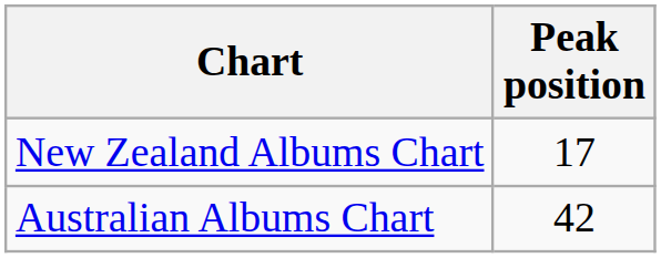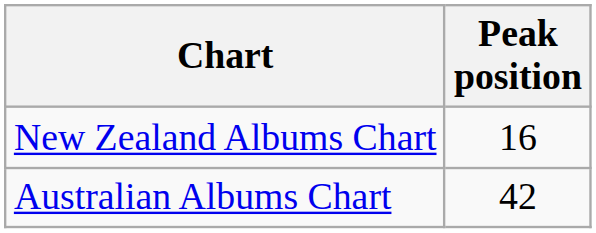New Zealand Albums Chart | Peak position: 17 -> 16
